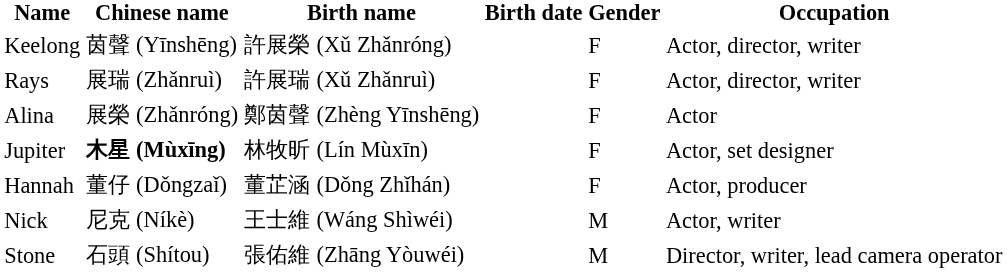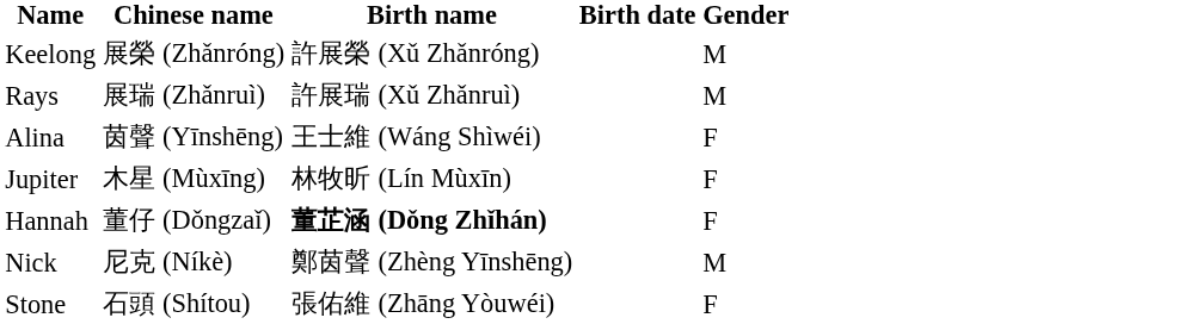- column: Occupation | Actor, director, writer | Actor, director, writer | Actor | Actor, set designer | Actor, producer | Actor, writer | Director, writer, lead camera operator
Keelong | Chinese name: 茵聲 (Yīnshēng) -> 展榮 (Zhǎnróng)
Keelong | Gender: F -> M
Rays | Gender: F -> M
Alina | Chinese name: 展榮 (Zhǎnróng) -> 茵聲 (Yīnshēng)
Alina | Birth name: 鄭茵聲 (Zhèng Yīnshēng) -> 王士維 (Wáng Shìwéi)
Jupiter | Chinese name: bold -> normal
Hannah | Birth name: normal -> bold
Nick | Birth name: 王士維 (Wáng Shìwéi) -> 鄭茵聲 (Zhèng Yīnshēng)
Stone | Gender: M -> F
